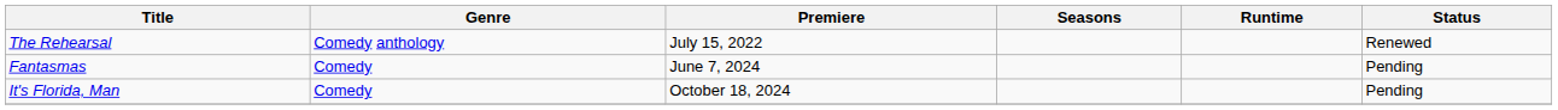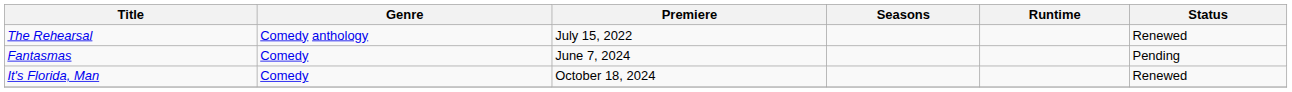It's Florida, Man | Status: Pending -> Renewed
